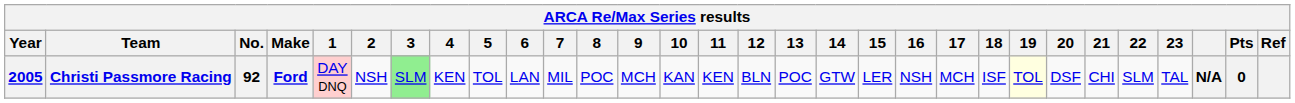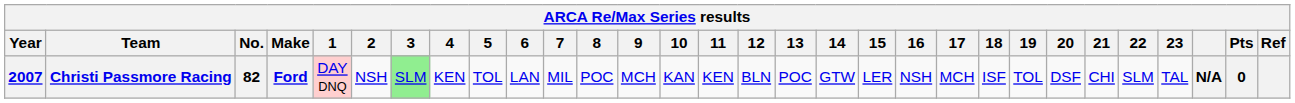Christi Passmore Racing | Year: 2005 -> 2007
Christi Passmore Racing | No.: 92 -> 82
Christi Passmore Racing | 19: lightyellow background -> no background
